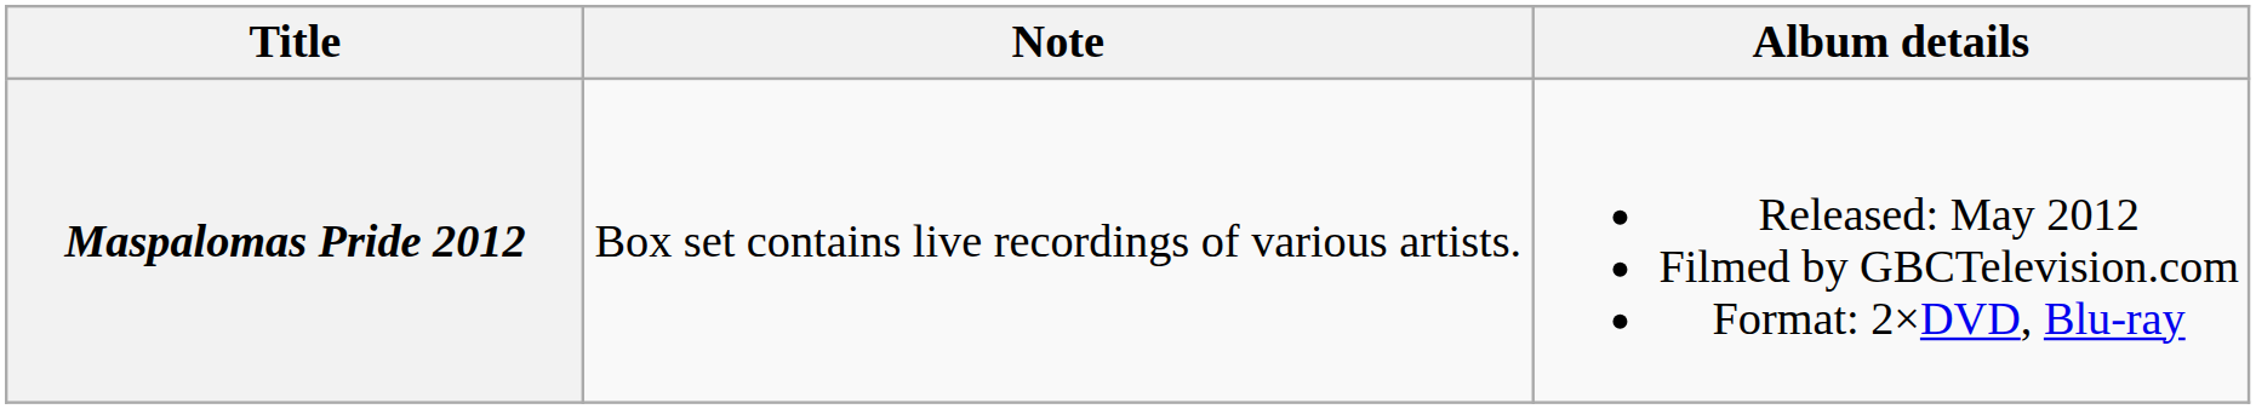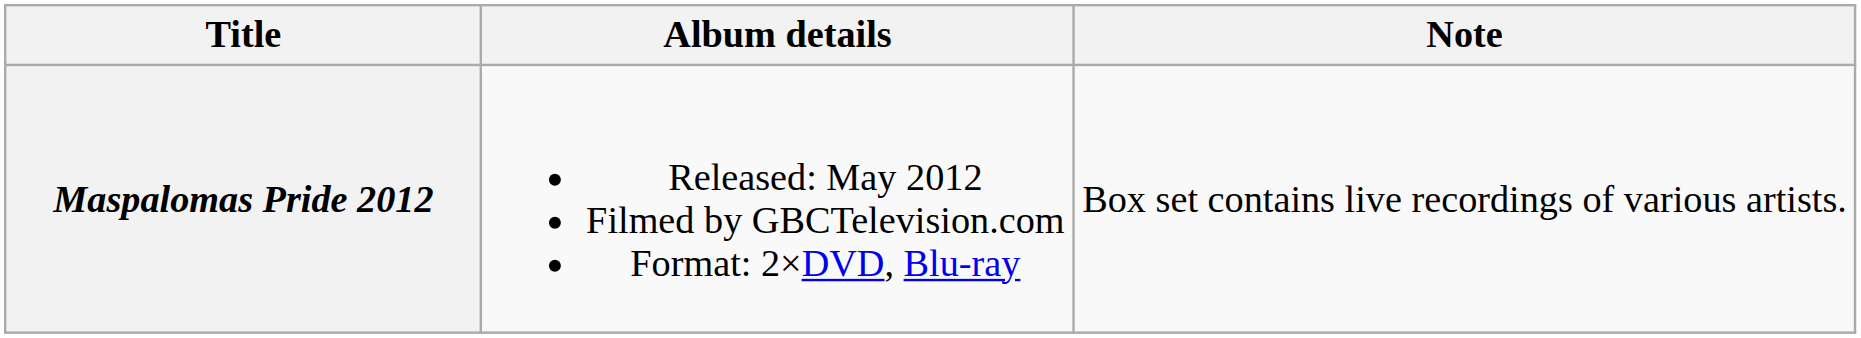columns swapped: Album details <-> Note
